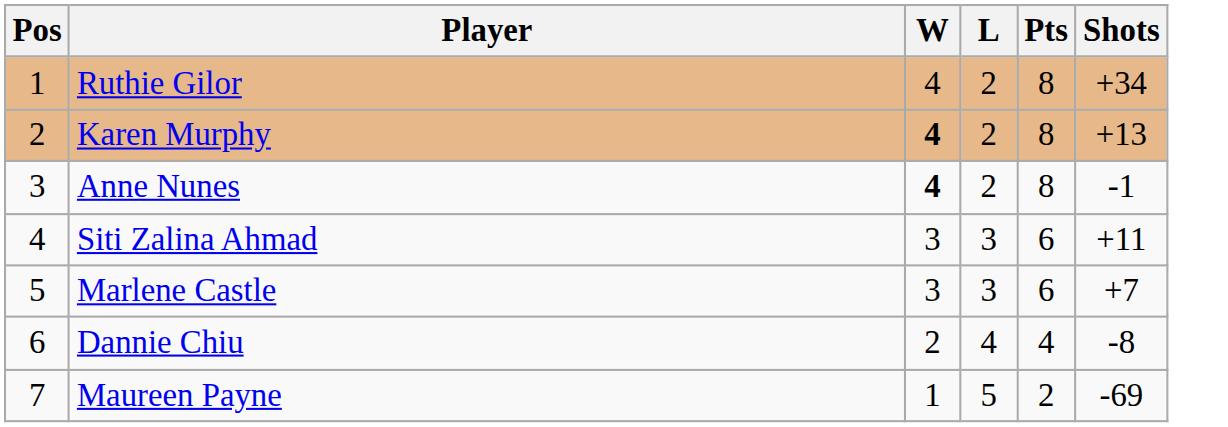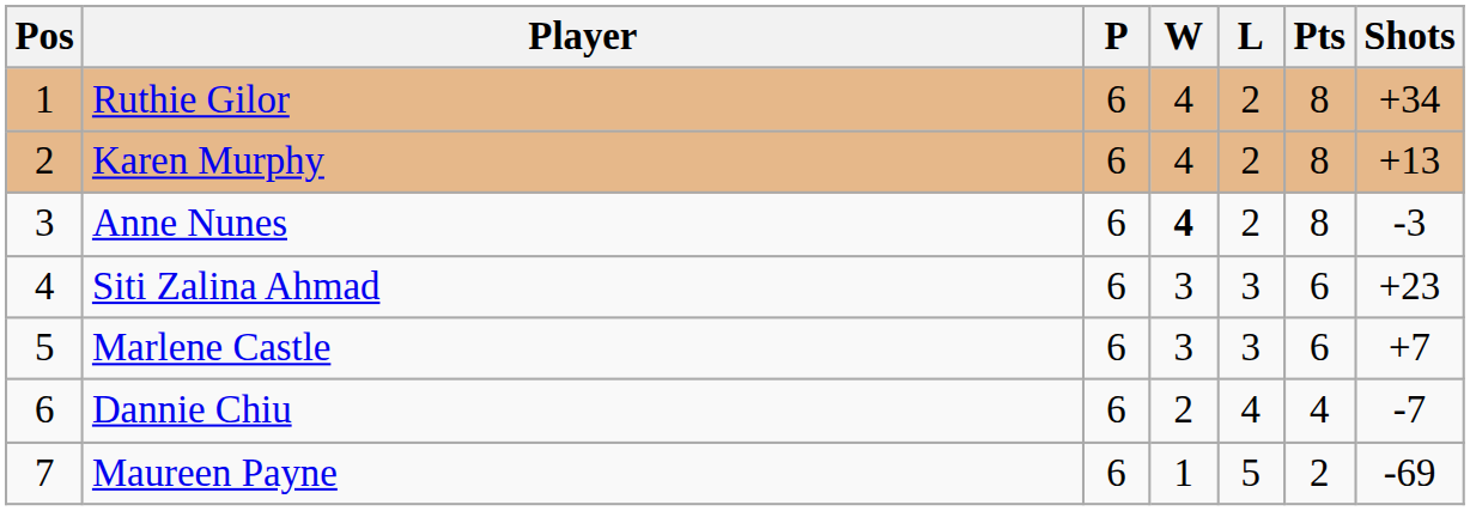+ column: P | 6 | 6 | 6 | 6 | 6 | 6 | 6
Karen Murphy | W: bold -> normal
Anne Nunes | Shots: -1 -> -3
Siti Zalina Ahmad | Shots: +11 -> +23
Dannie Chiu | Shots: -8 -> -7
